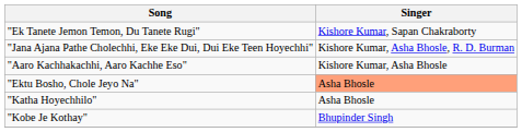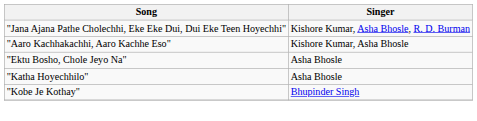- row: "Ek Tanete Jemon Temon, Du Tanete Rugi" | Kishore Kumar, Sapan Chakraborty
"Ektu Bosho, Chole Jeyo Na" | Singer: lightsalmon background -> no background
